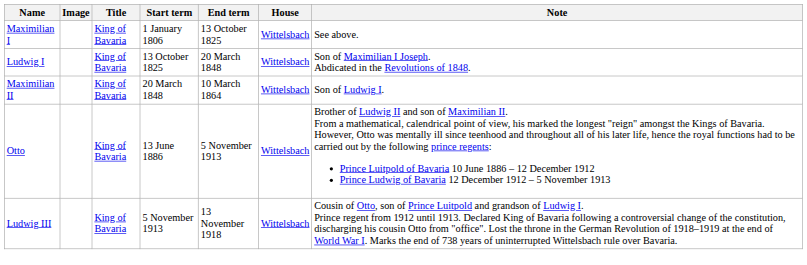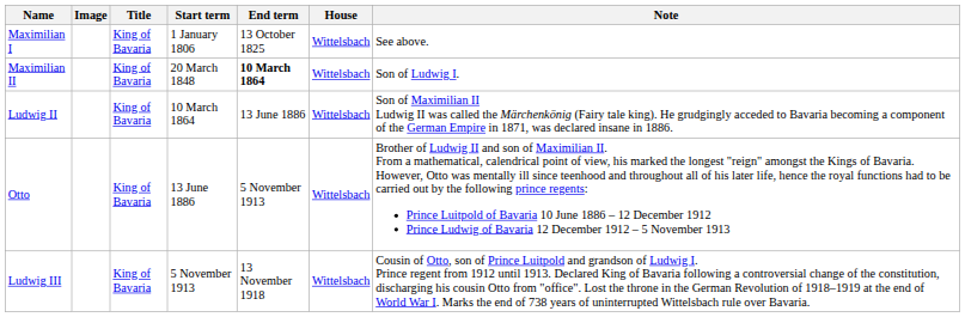- row: Ludwig I | King of Bavaria | 13 October 1825 | 20 March 1848 | Wittelsbach | Son of Maximilian I Joseph. Abdicated in the Revolutions of 1848.
Maximilian II | End term: normal -> bold
+ row: Ludwig II | King of Bavaria | 10 March 1864 | 13 June 1886 | Wittelsbach | Son of Maximilian II Ludwig II was called the Märchenkönig (Fairy tale king). He grudgingly acceded to Bavaria becoming a component of the German Empire in 1871, was declared insane in 1886.
